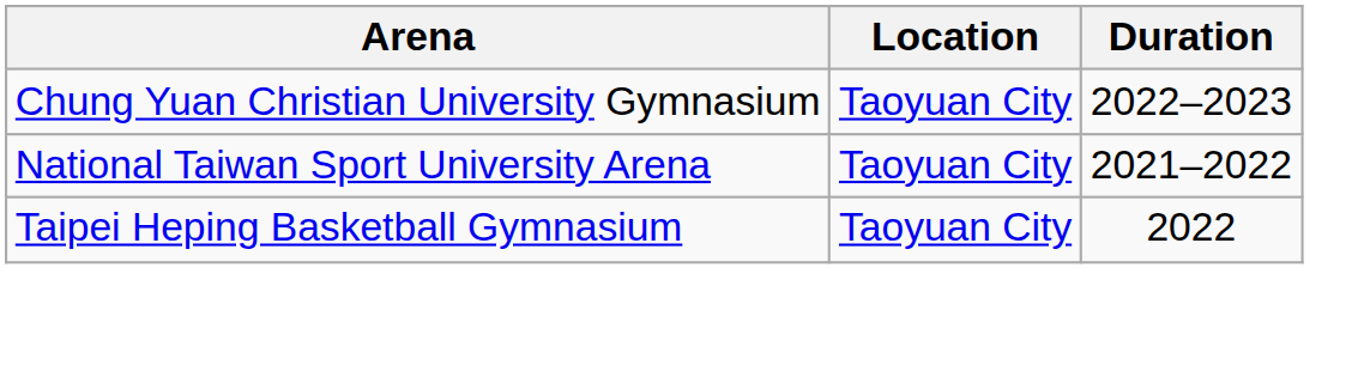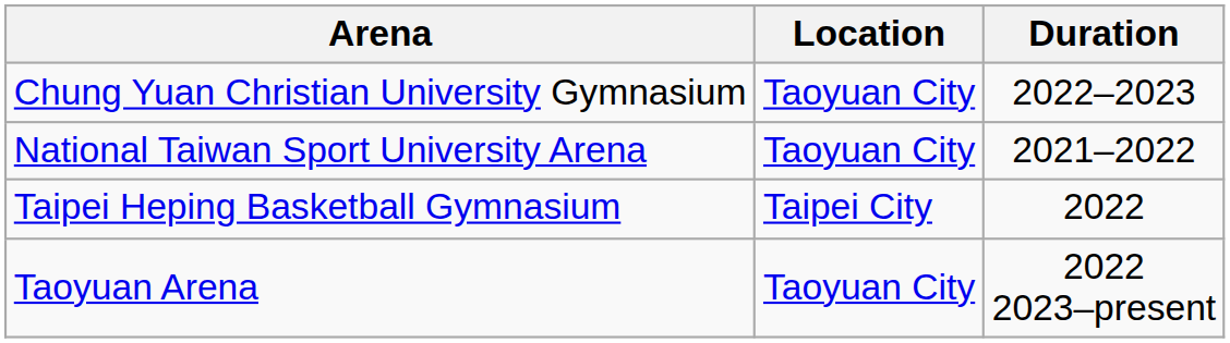Taipei Heping Basketball Gymnasium | Location: Taoyuan City -> Taipei City
+ row: Taoyuan Arena | Taoyuan City | 2022 2023–present
